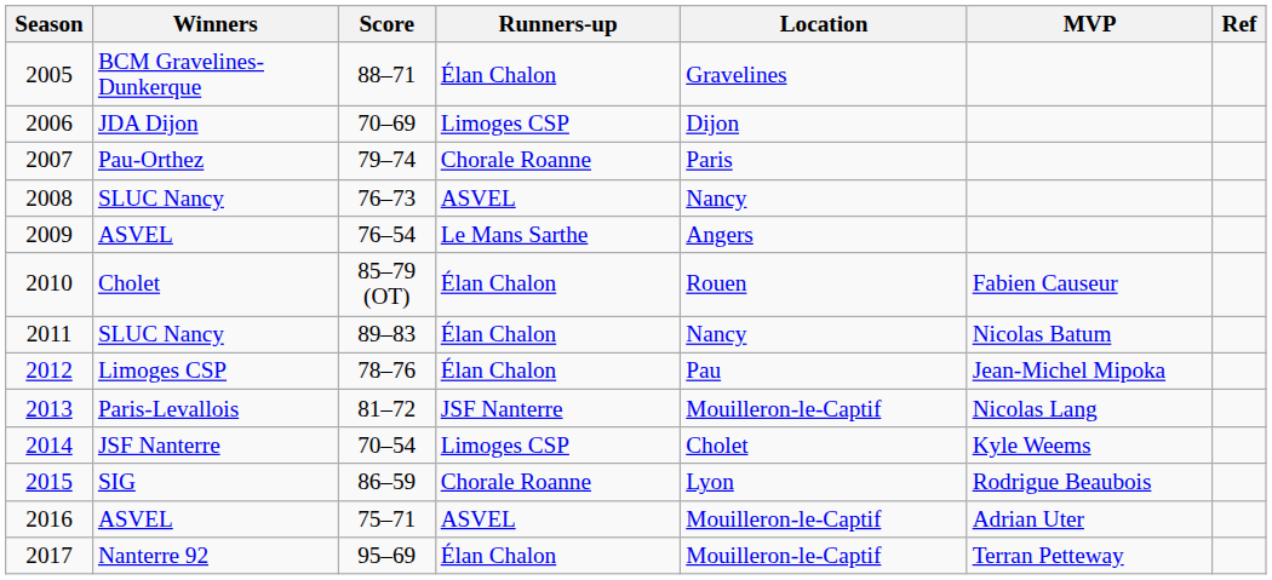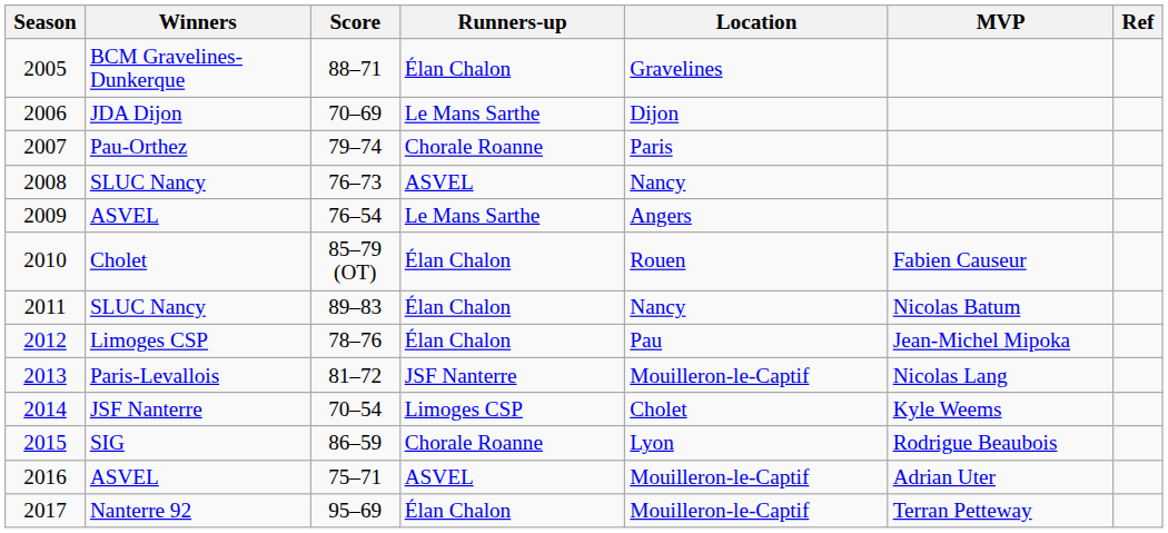2006 | Runners-up: Limoges CSP -> Le Mans Sarthe
